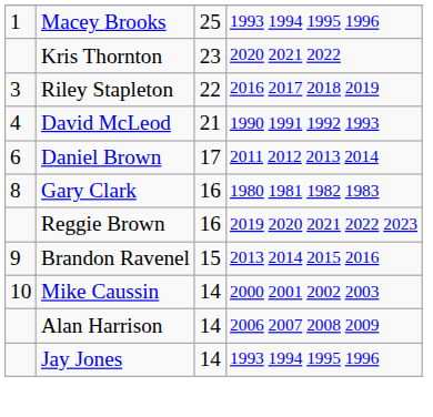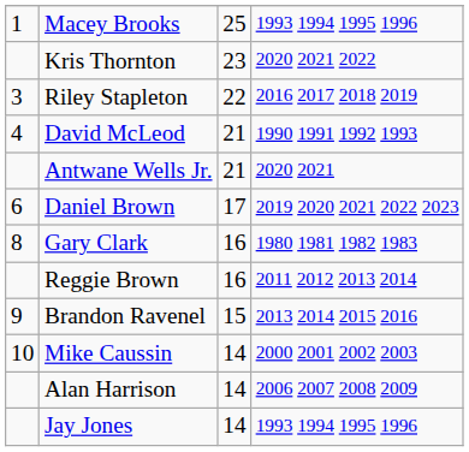+ row: Antwane Wells Jr. | 21 | 2020 2021
Daniel Brown | column 4: 2011 2012 2013 2014 -> 2019 2020 2021 2022 2023
Reggie Brown | column 4: 2019 2020 2021 2022 2023 -> 2011 2012 2013 2014
